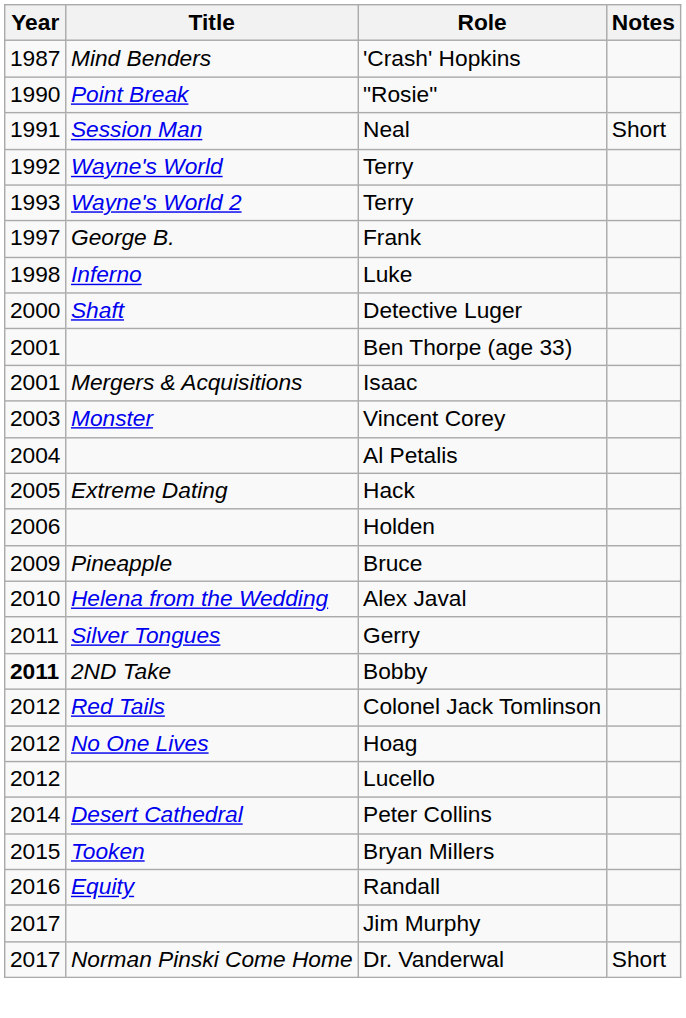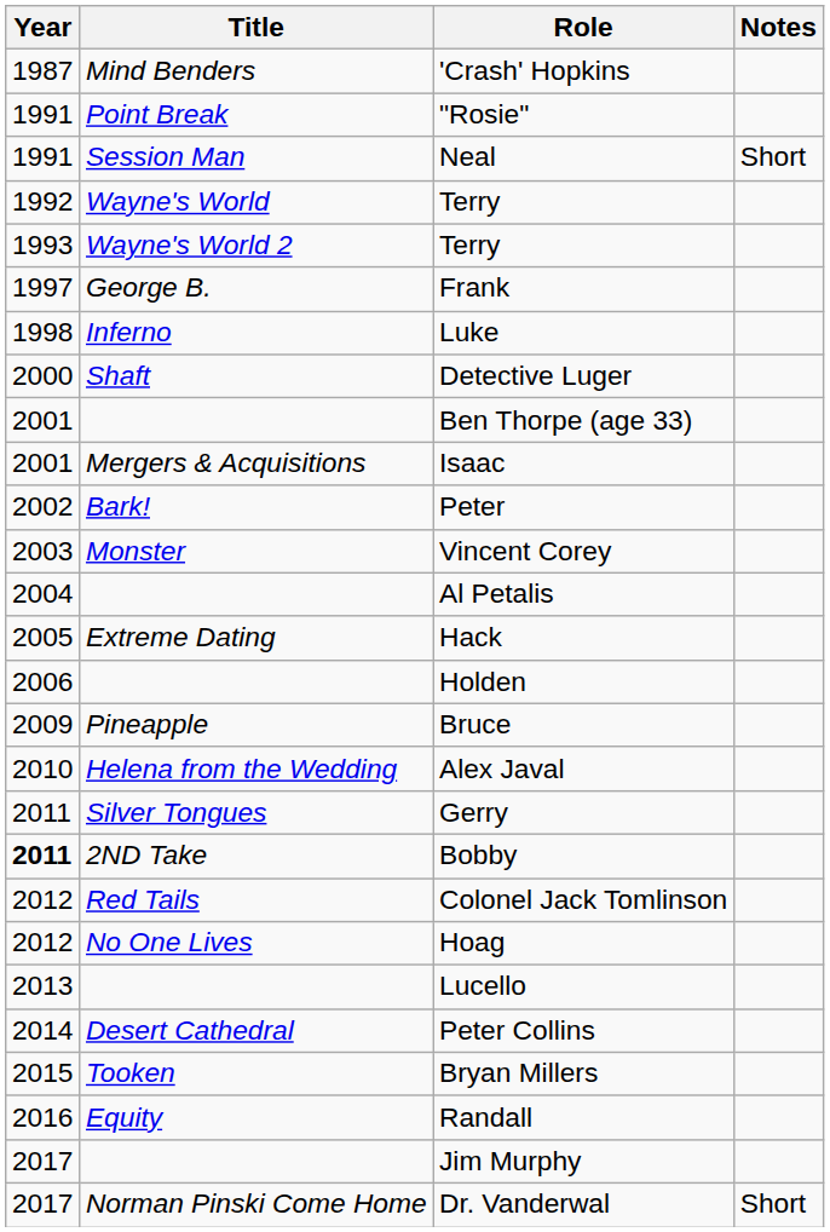"Rosie" | Year: 1990 -> 1991
+ row: 2002 | Bark! | Peter
Lucello | Year: 2012 -> 2013
